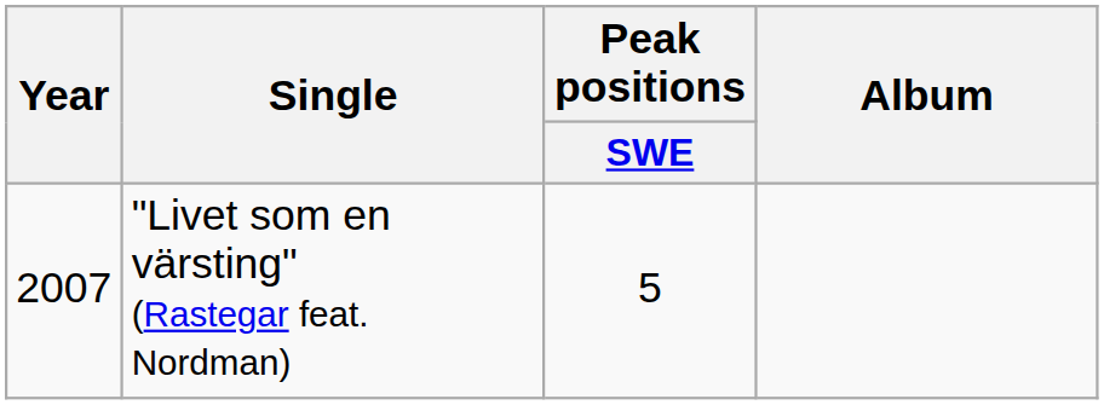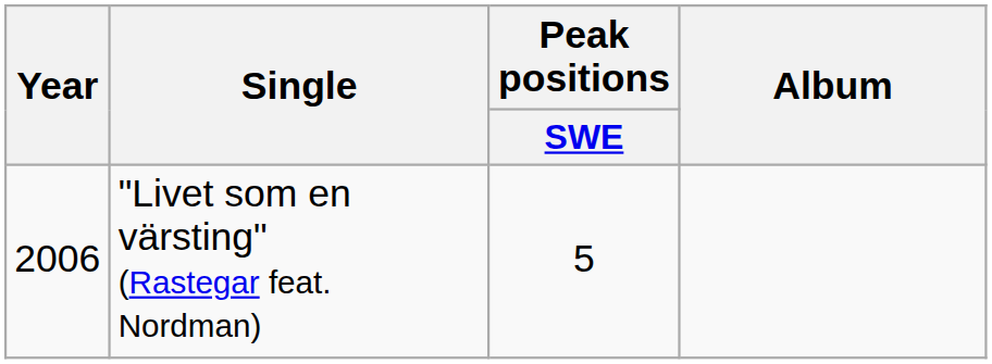"Livet som en värsting" (Rastegar feat. Nordman) | Year: 2007 -> 2006
